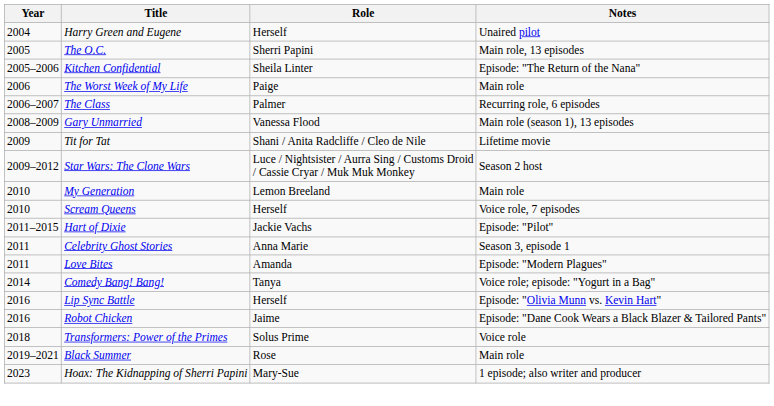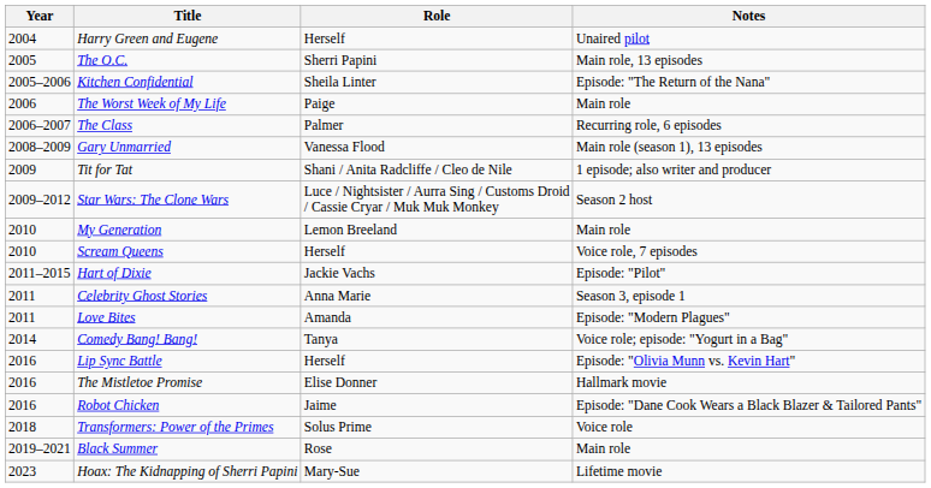Tit for Tat | Notes: Lifetime movie -> 1 episode; also writer and producer
+ row: 2016 | The Mistletoe Promise | Elise Donner | Hallmark movie
Hoax: The Kidnapping of Sherri Papini | Notes: 1 episode; also writer and producer -> Lifetime movie
